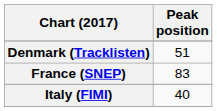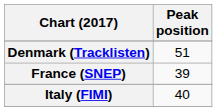France (SNEP) | Peak position: 83 -> 39
